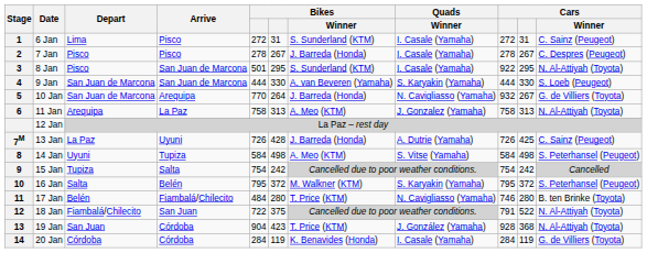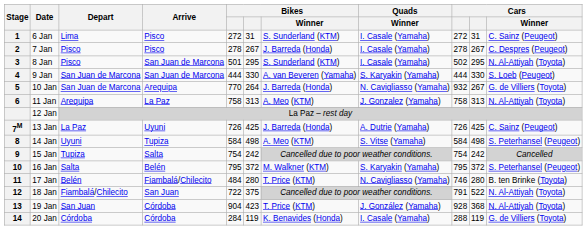8 Jan | column 9: 922 -> 502
13 Jan | column 6: 428 -> 425
20 Jan | column 9: 284 -> 288
